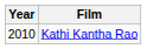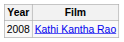Kathi Kantha Rao | Year: 2010 -> 2008
